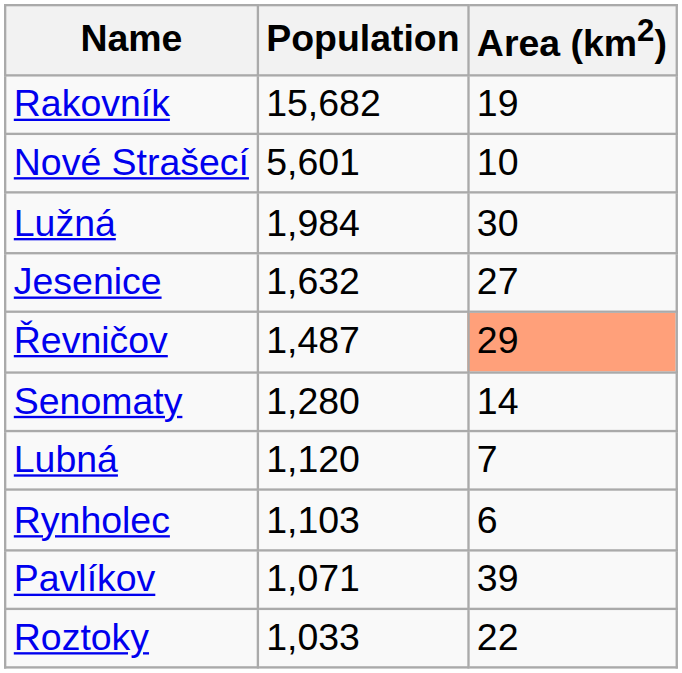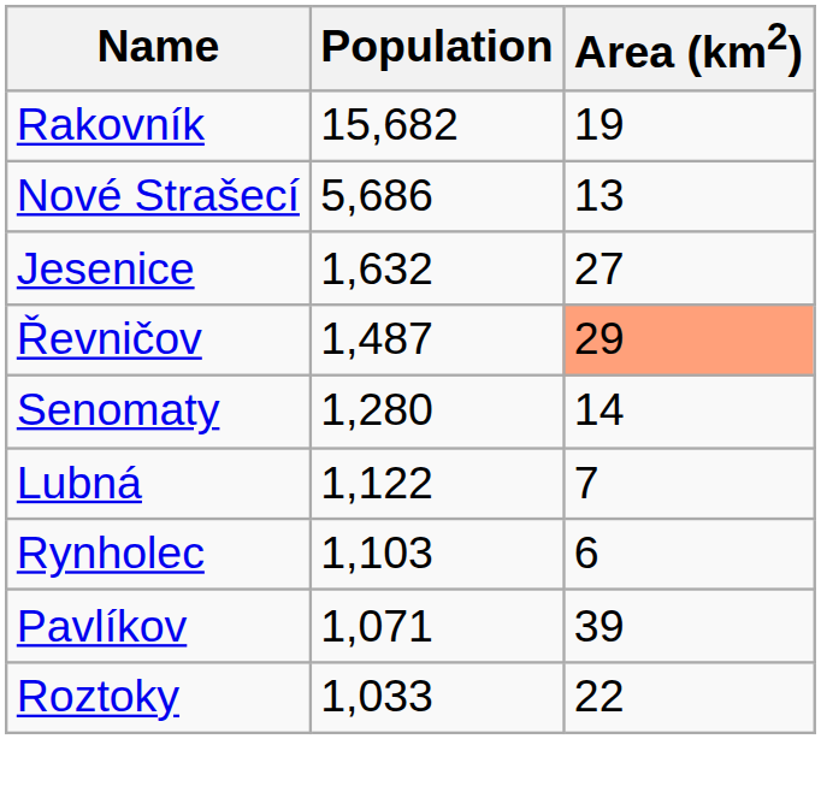Nové Strašecí | Population: 5,601 -> 5,686
Nové Strašecí | Area (km2): 10 -> 13
- row: Lužná | 1,984 | 30
Lubná | Population: 1,120 -> 1,122
